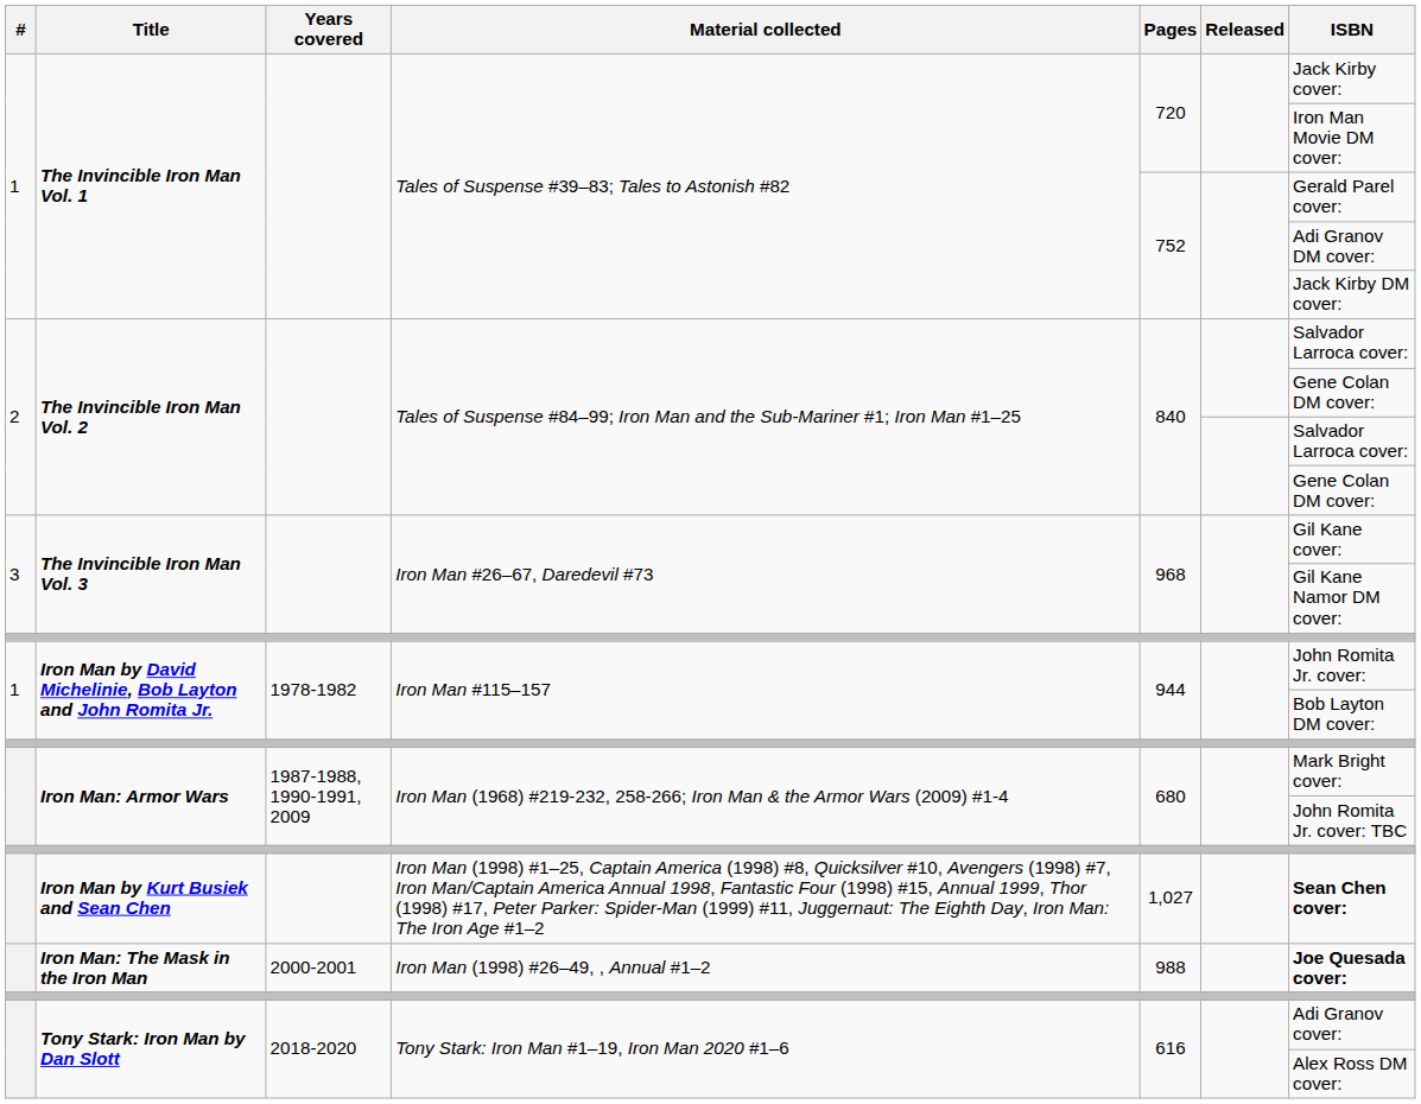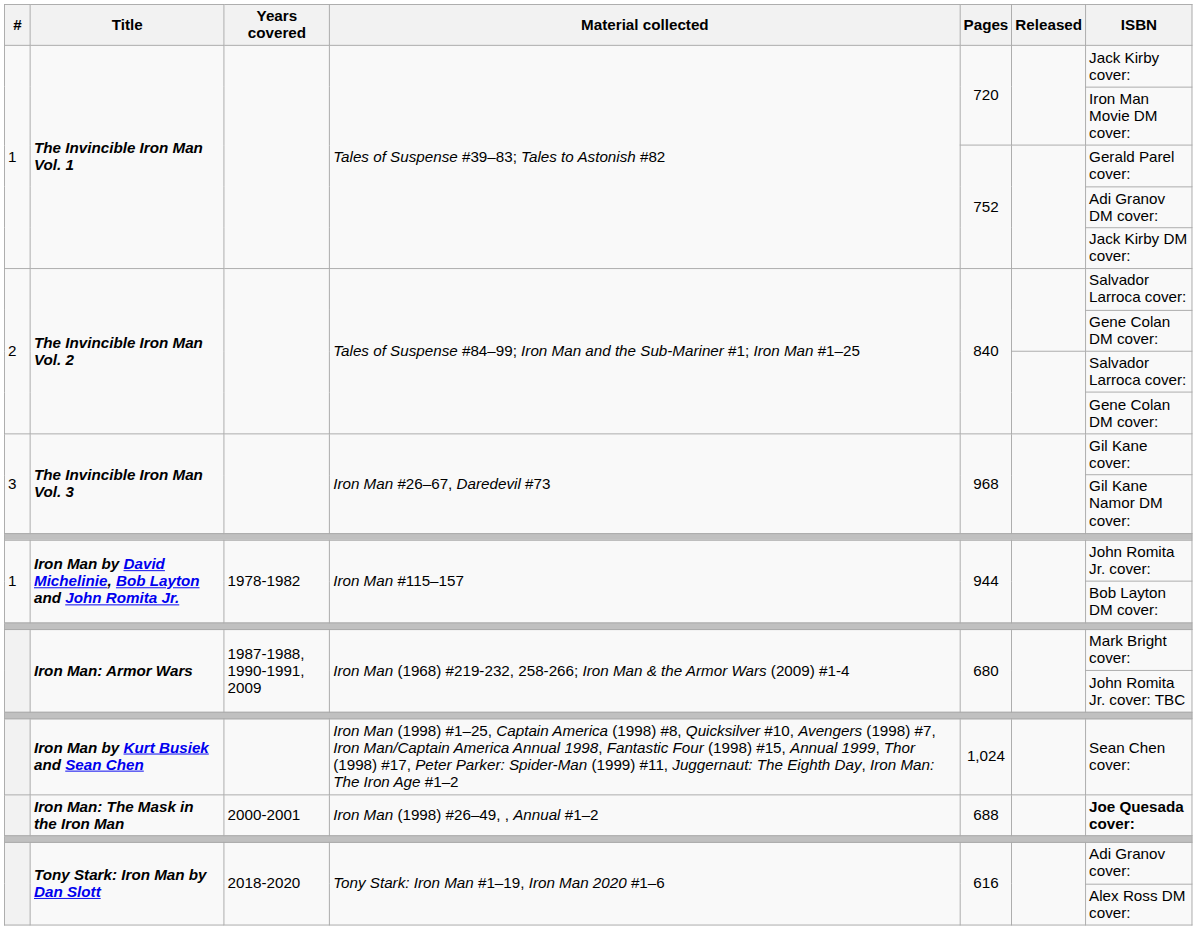Iron Man by Kurt Busiek and Sean Chen | Pages: 1,027 -> 1,024
Iron Man by Kurt Busiek and Sean Chen | ISBN: bold -> normal
Iron Man: The Mask in the Iron Man | Pages: 988 -> 688
